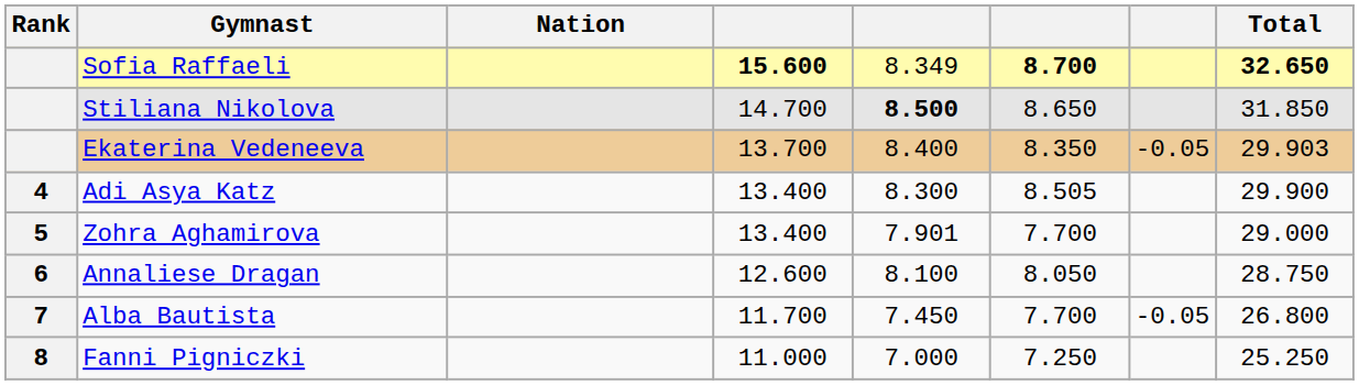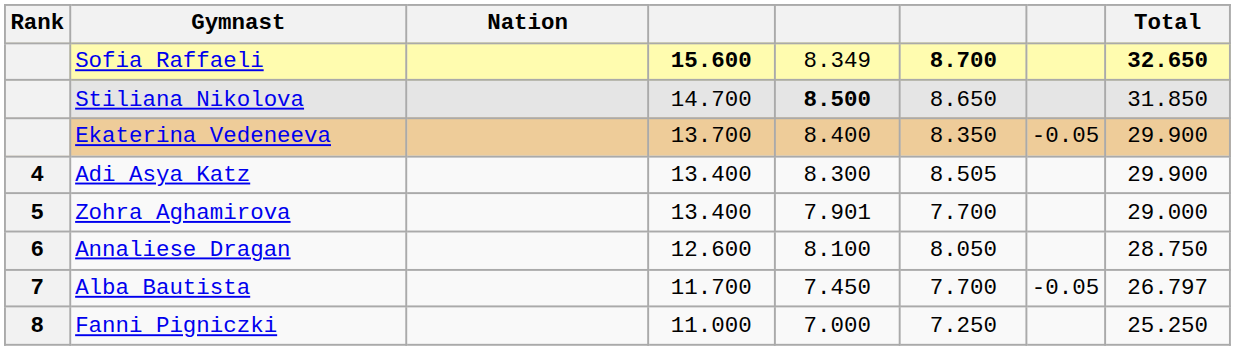Ekaterina Vedeneeva | Total: 29.903 -> 29.900
Alba Bautista | Total: 26.800 -> 26.797
